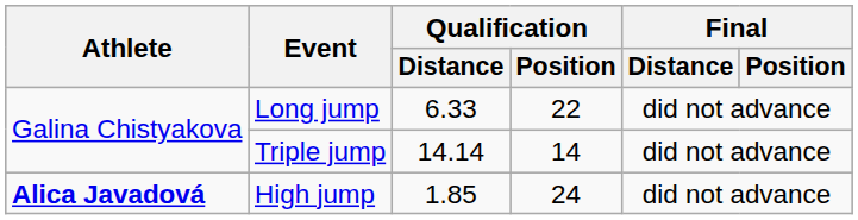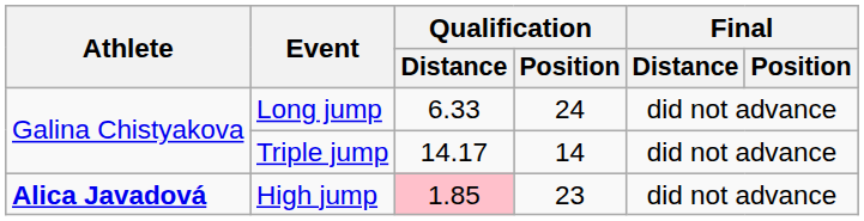Long jump | Qualification / Position: 22 -> 24
Triple jump | Qualification / Distance: 14.14 -> 14.17
High jump | Qualification / Distance: no background -> pink background
High jump | Qualification / Position: 24 -> 23
